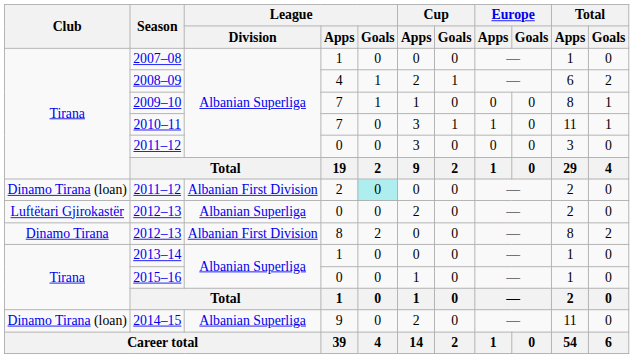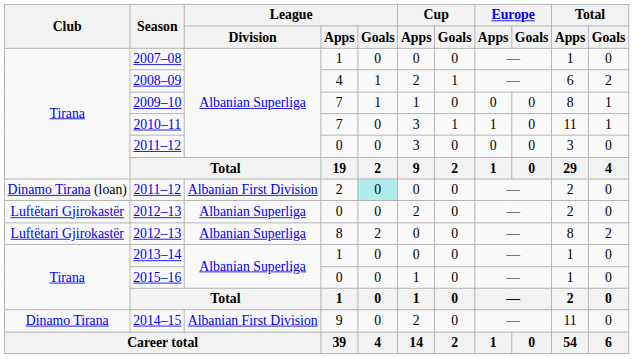2012–13 / 8 | Club: Dinamo Tirana -> Luftëtari Gjirokastër
2012–13 / 8 | League / Division: Albanian First Division -> Albanian Superliga
2014–15 | Club: Dinamo Tirana (loan) -> Dinamo Tirana
2014–15 | League / Division: Albanian Superliga -> Albanian First Division
